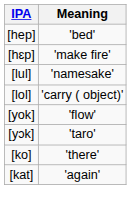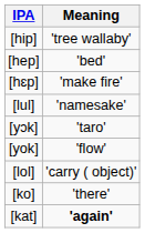+ row: [hip] | 'tree wallaby'
rows swapped: [lol] <-> [yɔk]
[kat] | Meaning: normal -> bold
